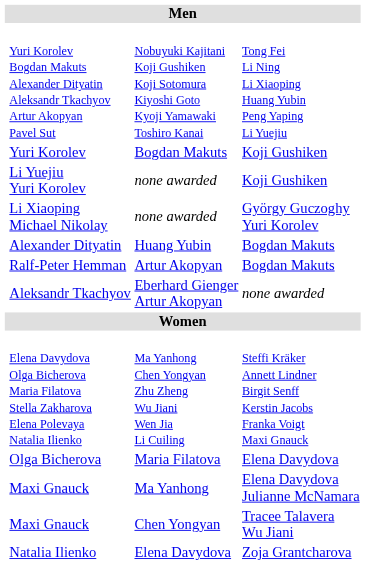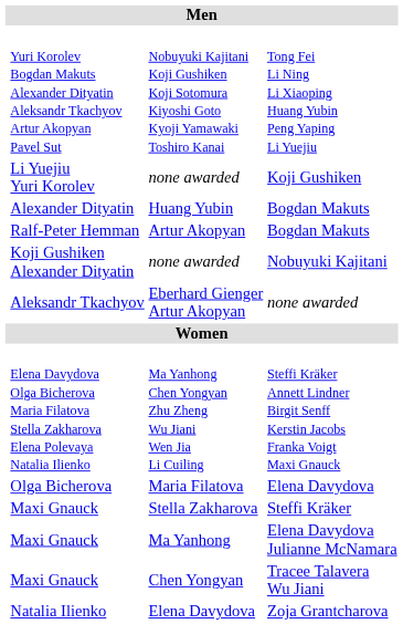- row: Yuri Korolev | Bogdan Makuts | Koji Gushiken
- row: Li Xiaoping Michael Nikolay | none awarded | György Guczoghy Yuri Korolev
+ row: Koji Gushiken Alexander Dityatin | none awarded | Nobuyuki Kajitani
+ row: Maxi Gnauck | Stella Zakharova | Steffi Kräker
